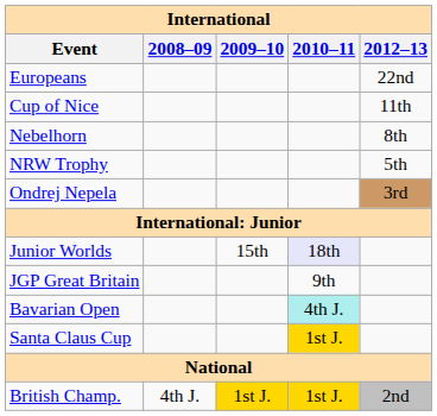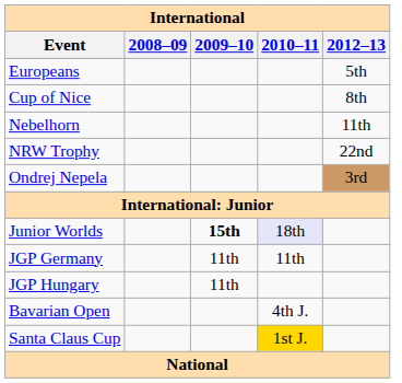Europeans | 2012–13: 22nd -> 5th
Cup of Nice | 2012–13: 11th -> 8th
Nebelhorn | 2012–13: 8th -> 11th
NRW Trophy | 2012–13: 5th -> 22nd
Junior Worlds | 2009–10: normal -> bold
+ row: JGP Germany | 11th | 11th
- row: JGP Great Britain | 9th
+ row: JGP Hungary | 11th
Bavarian Open | 2010–11: paleturquoise background -> no background
- row: British Champ. | 4th J. | 1st J. | 1st J. | 2nd
